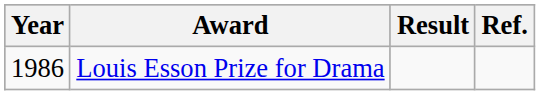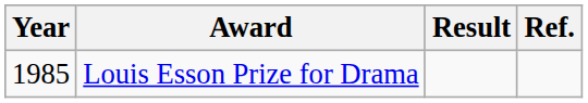Louis Esson Prize for Drama | Year: 1986 -> 1985
